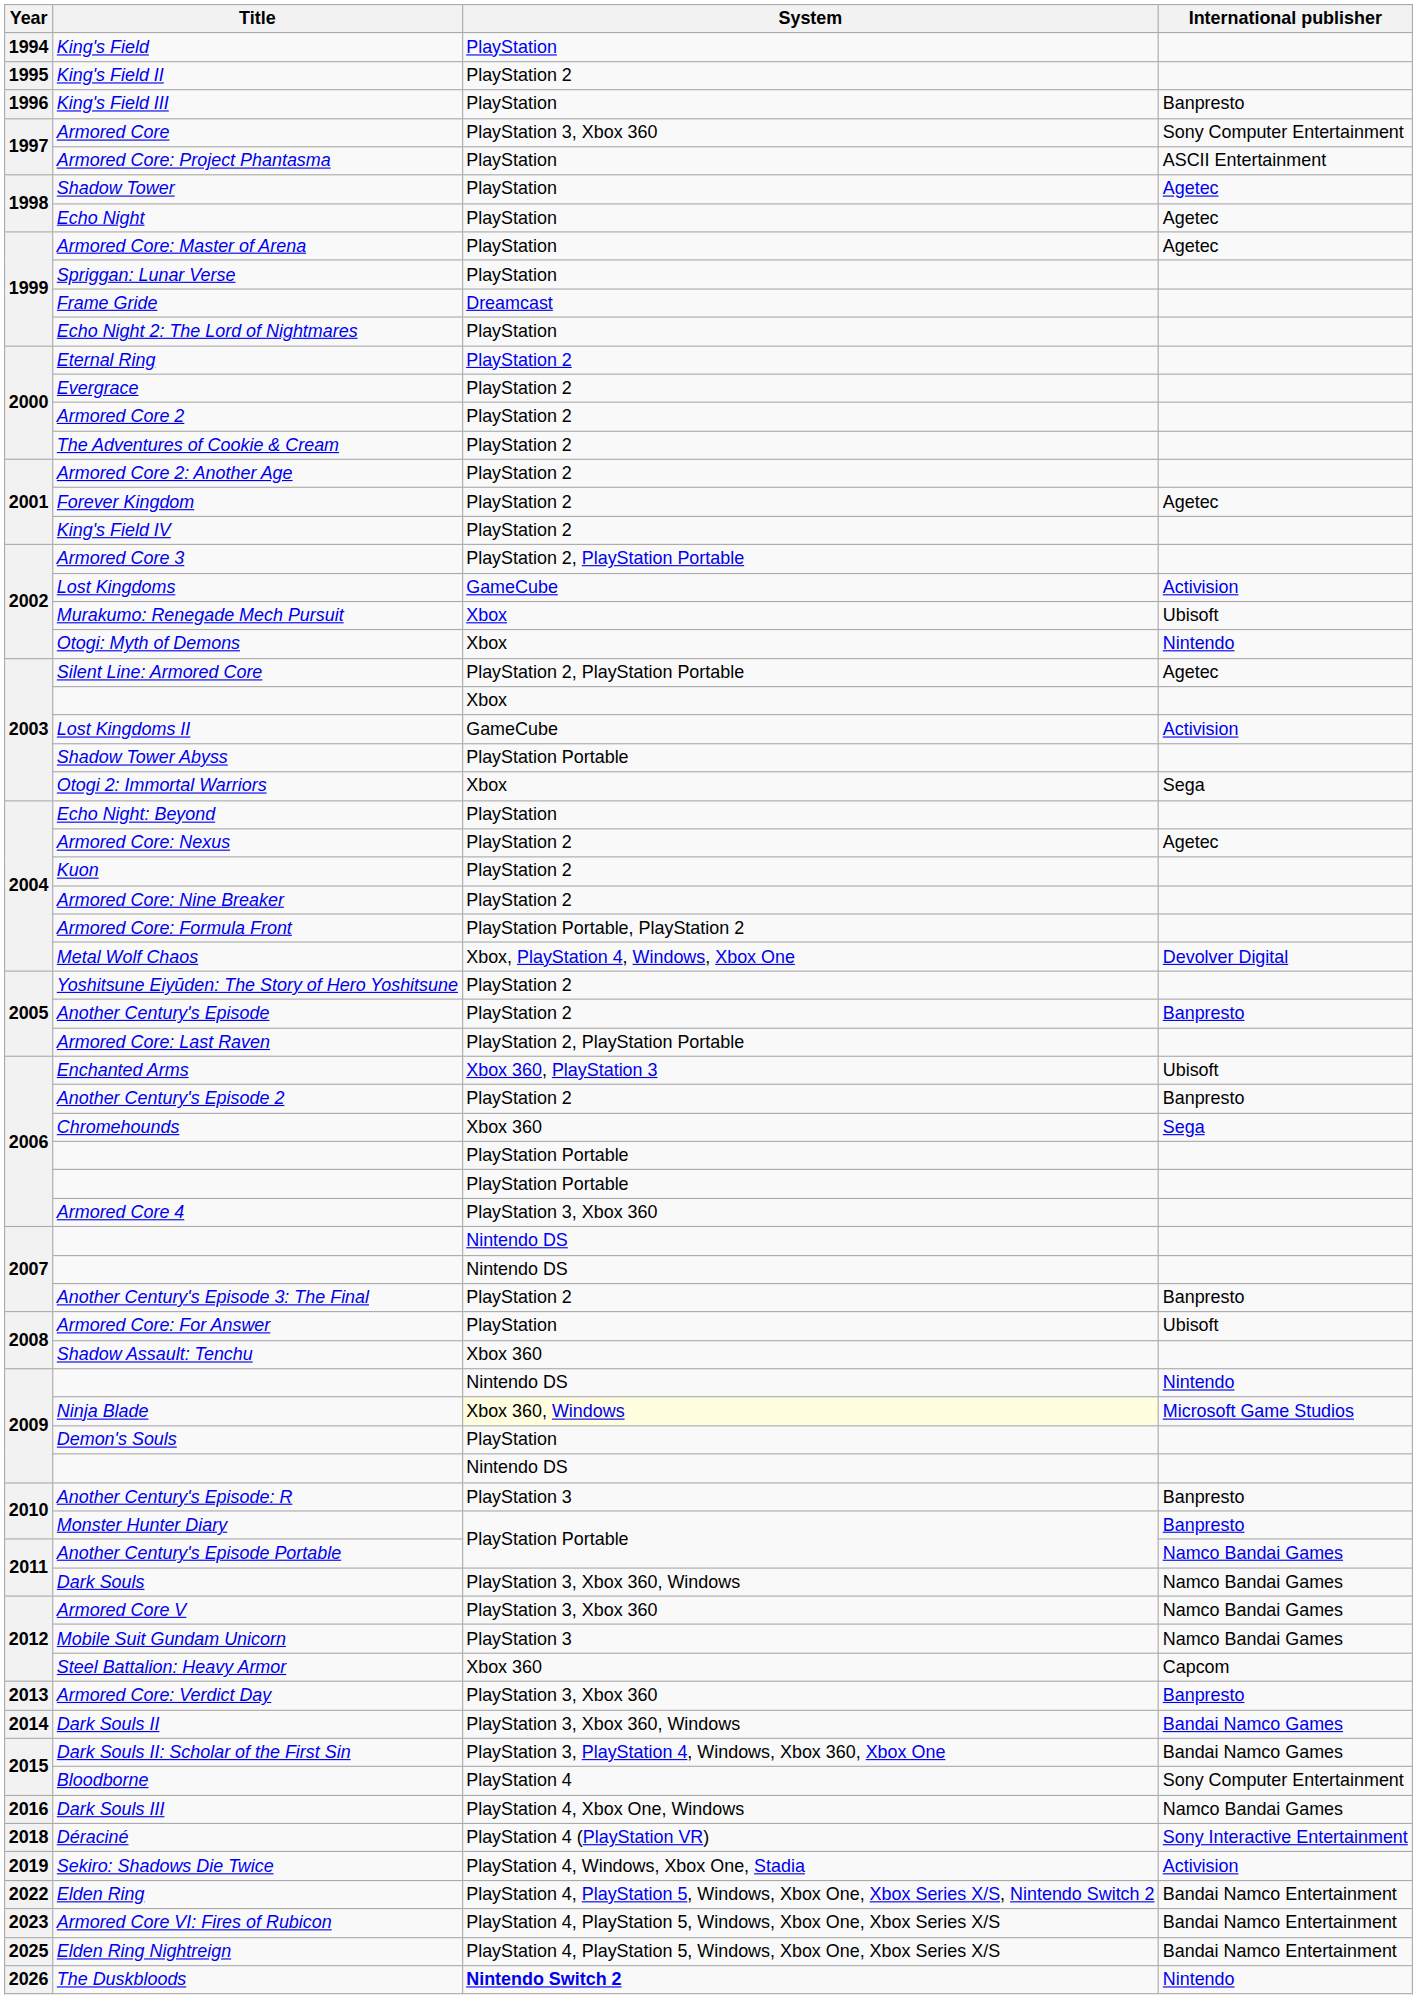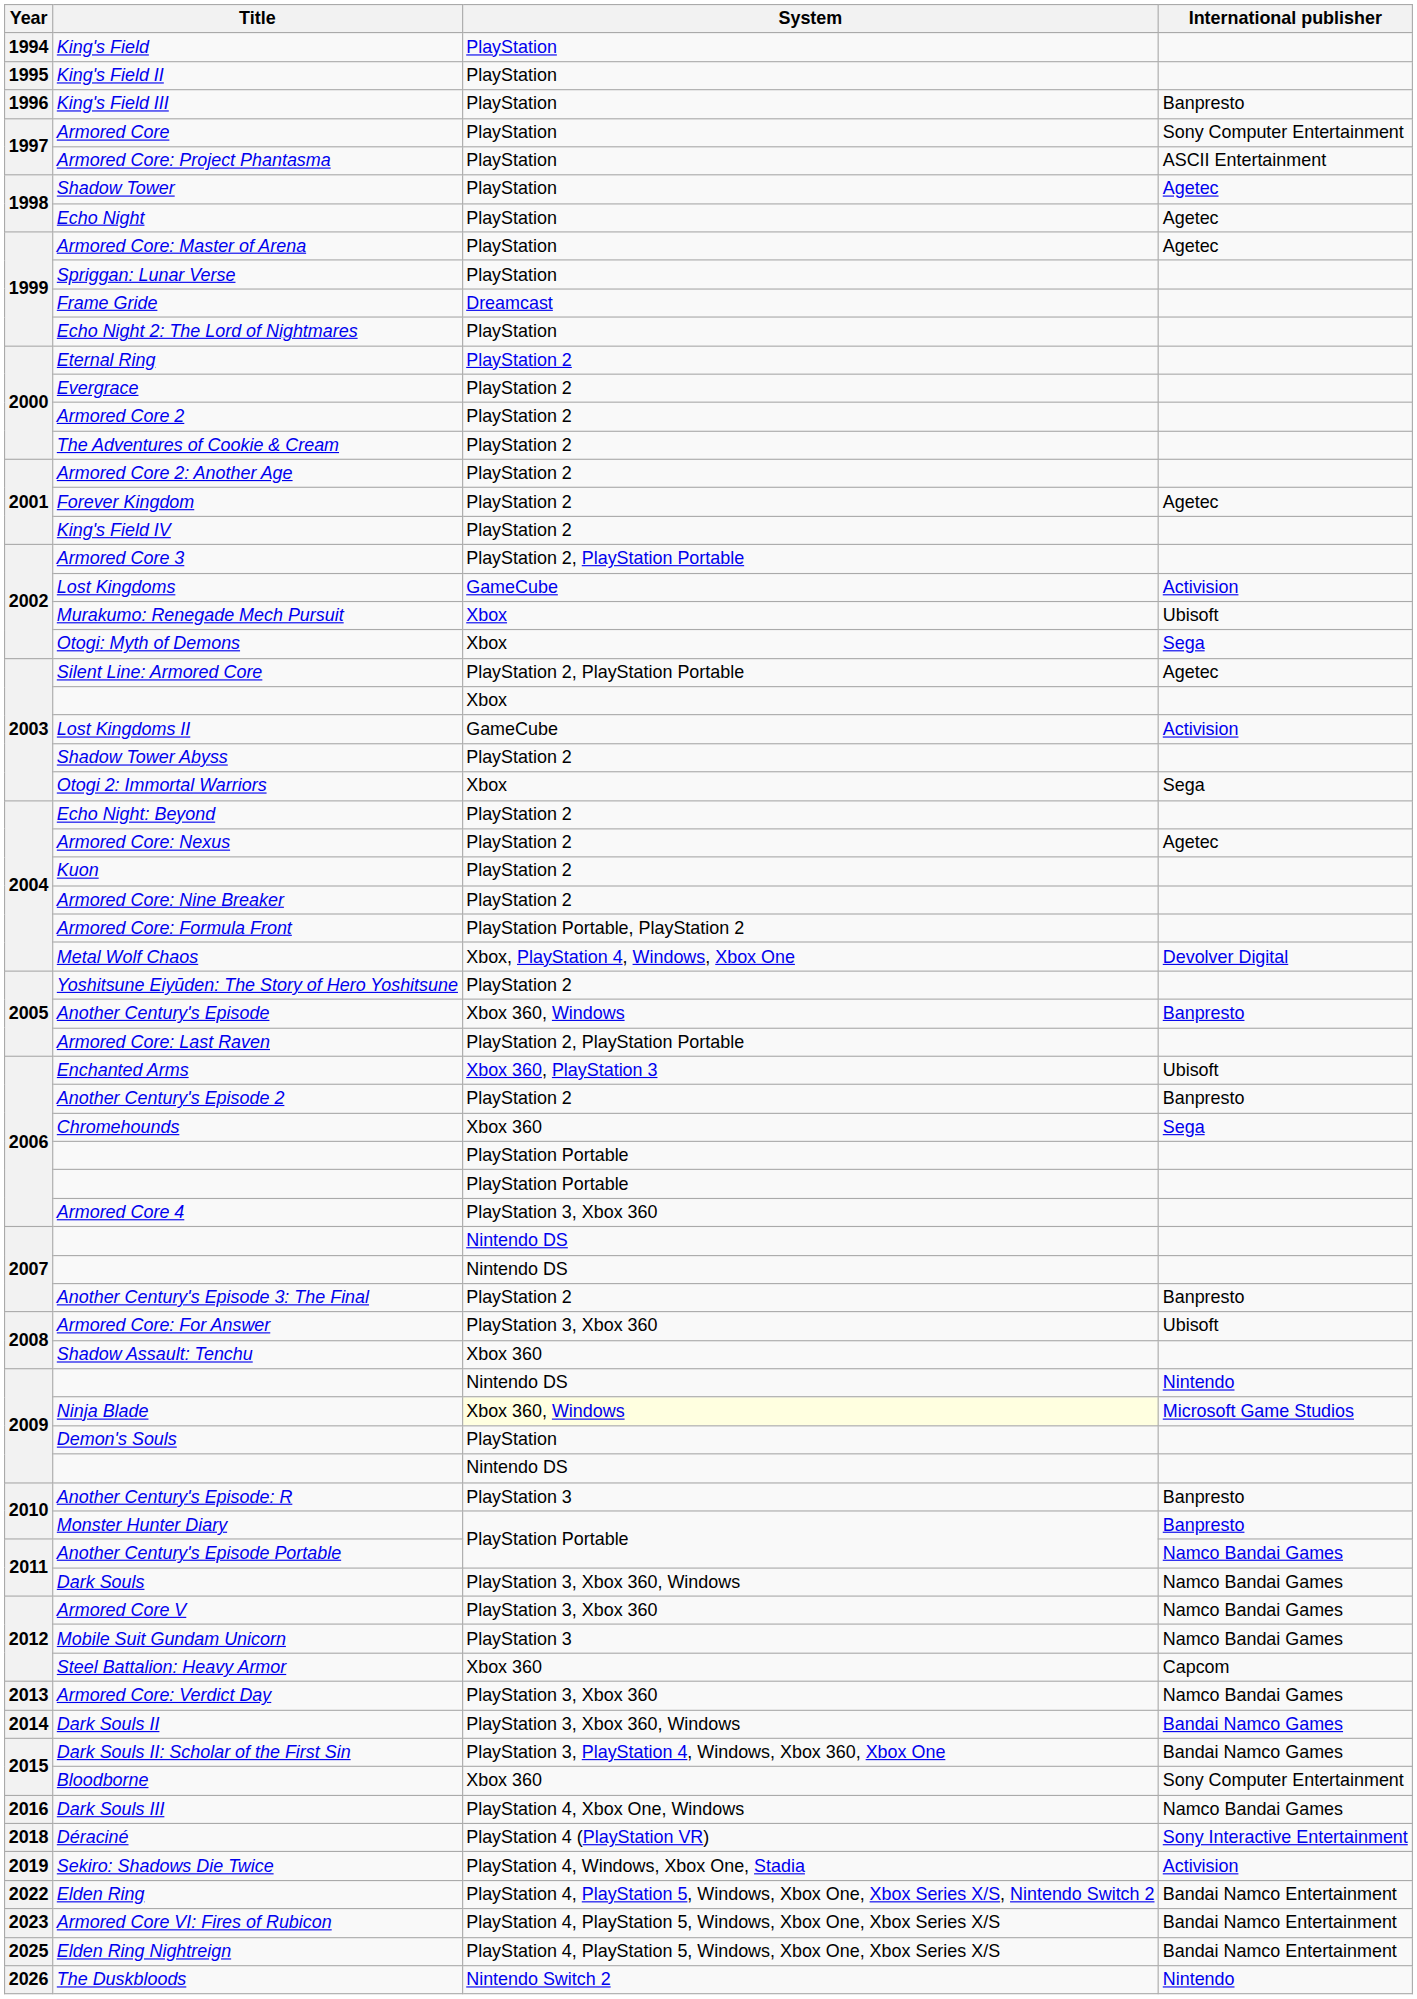King's Field II | System: PlayStation 2 -> PlayStation
Armored Core | System: PlayStation 3, Xbox 360 -> PlayStation
Otogi: Myth of Demons | International publisher: Nintendo -> Sega
Shadow Tower Abyss | System: PlayStation Portable -> PlayStation 2
Echo Night: Beyond | System: PlayStation -> PlayStation 2
Another Century's Episode | System: PlayStation 2 -> Xbox 360, Windows
Armored Core: For Answer | System: PlayStation -> PlayStation 3, Xbox 360
Armored Core: Verdict Day | International publisher: Banpresto -> Namco Bandai Games
Bloodborne | System: PlayStation 4 -> Xbox 360
The Duskbloods | System: bold -> normal
